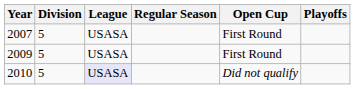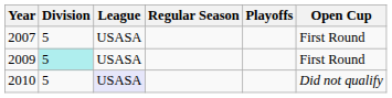columns swapped: Playoffs <-> Open Cup
2009 | Division: no background -> paleturquoise background
